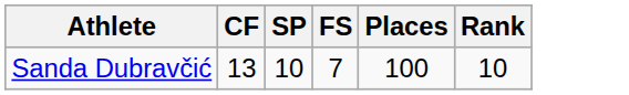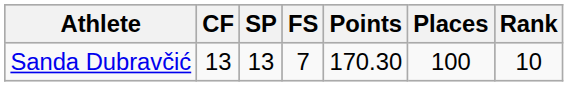+ column: Points | 170.30
Sanda Dubravčić | SP: 10 -> 13
